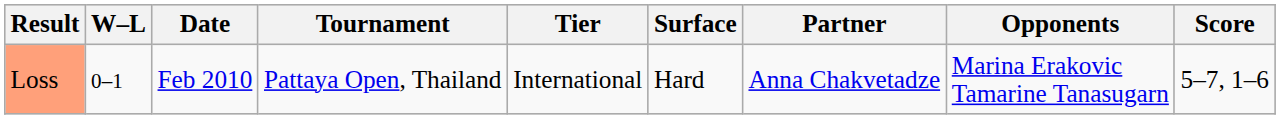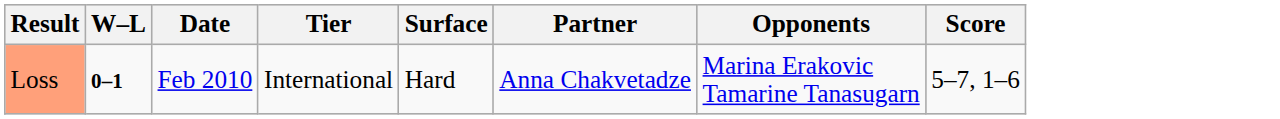- column: Tournament | Pattaya Open, Thailand
Loss | W–L: normal -> bold
